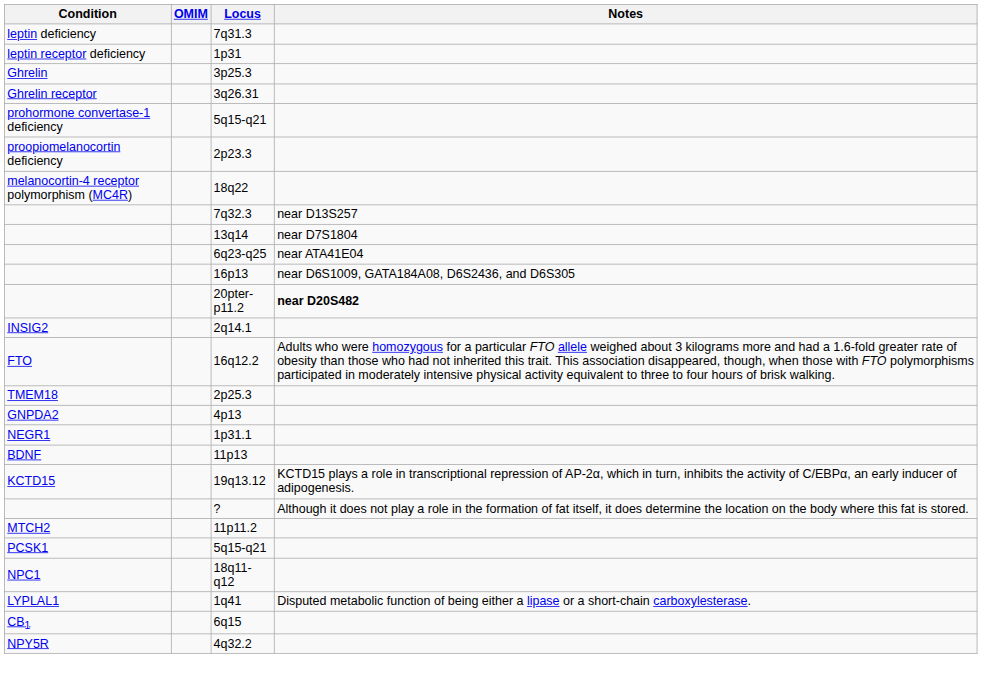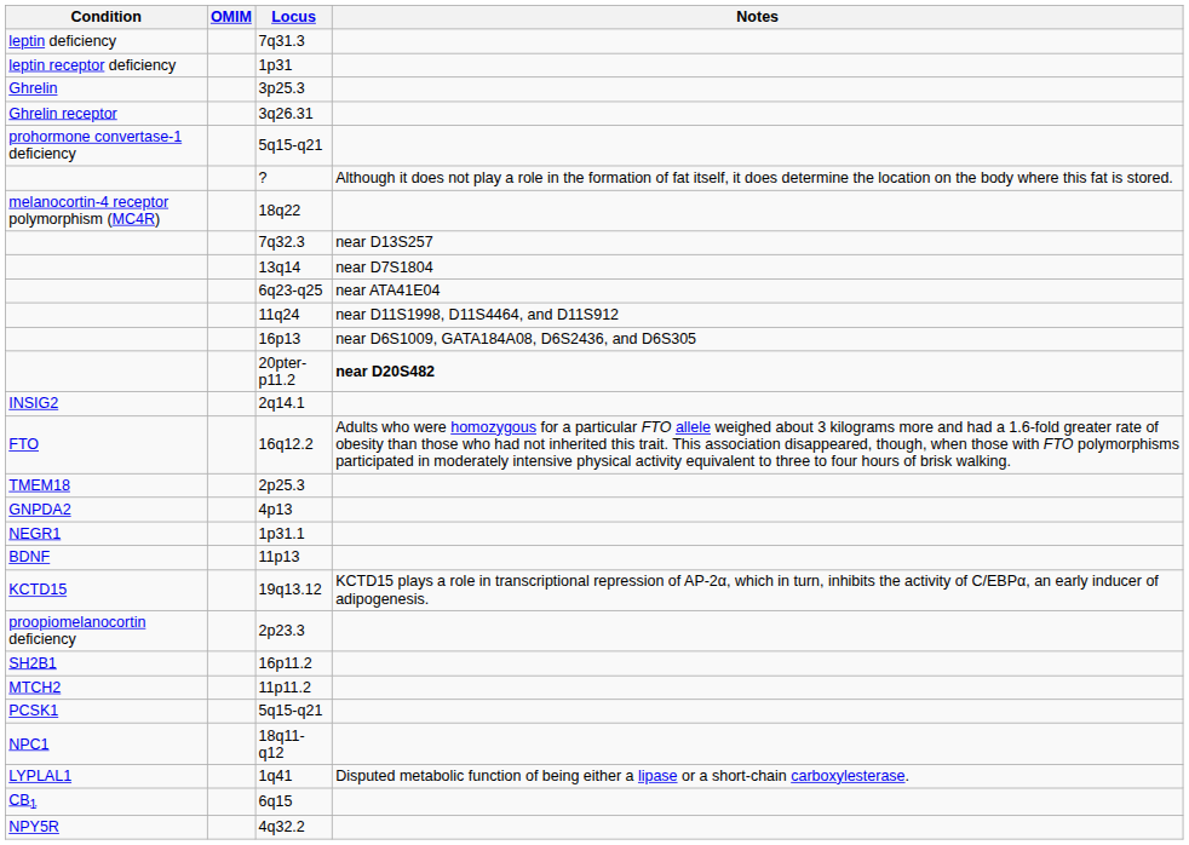rows swapped: 2p23.3 <-> ?
+ row: 11q24 | near D11S1998, D11S4464, and D11S912
+ row: SH2B1 | 16p11.2
